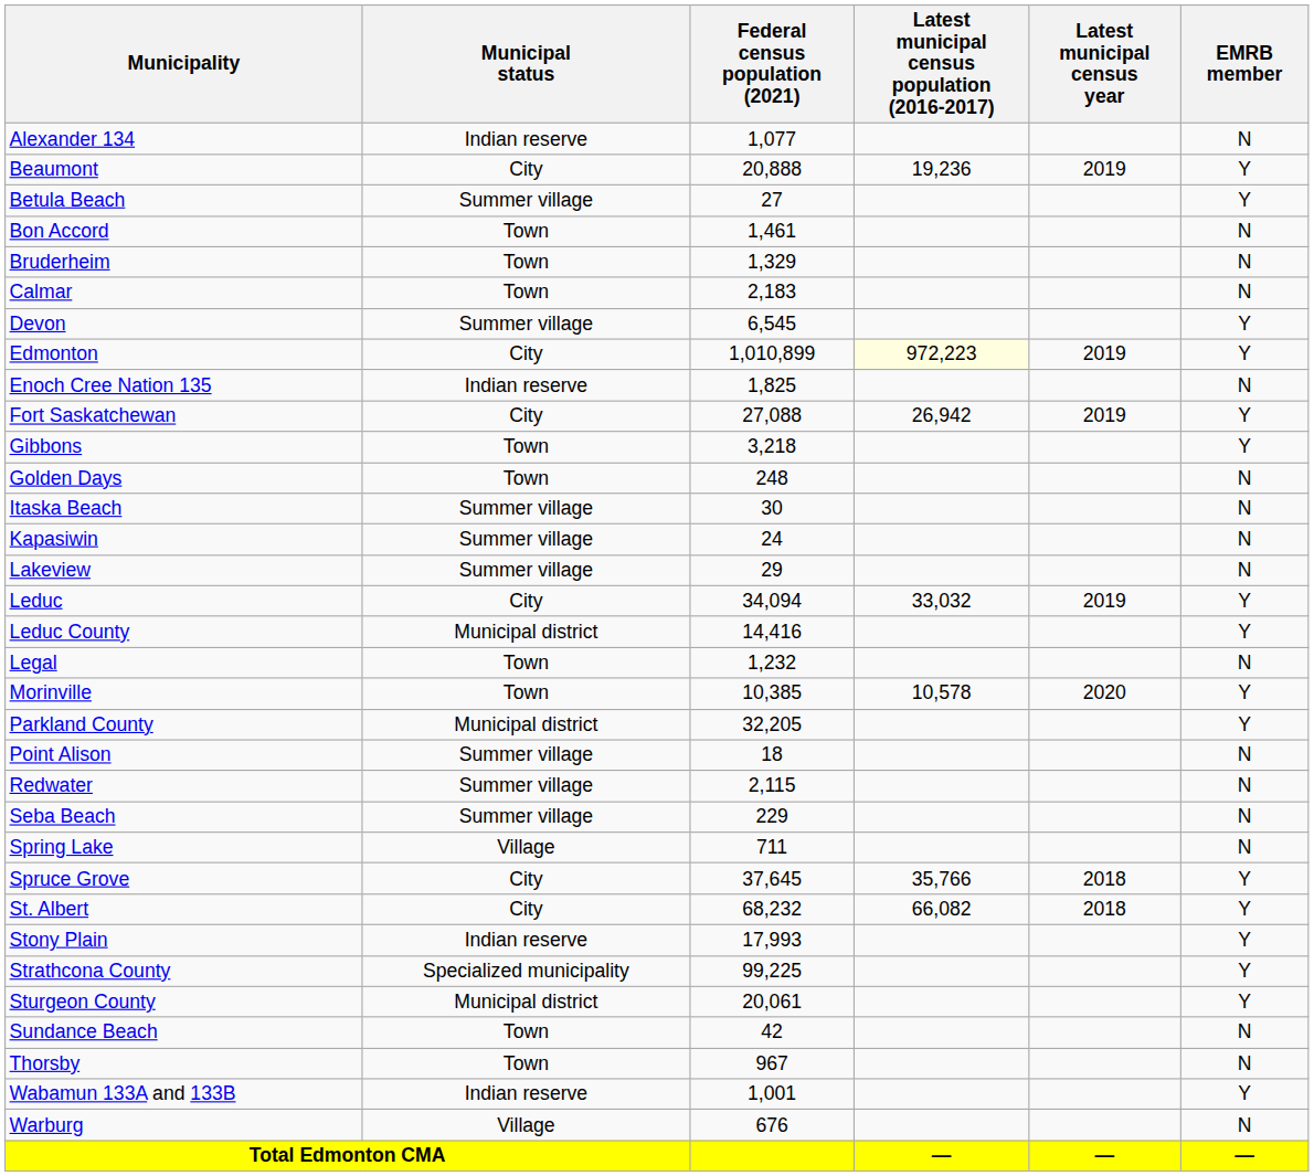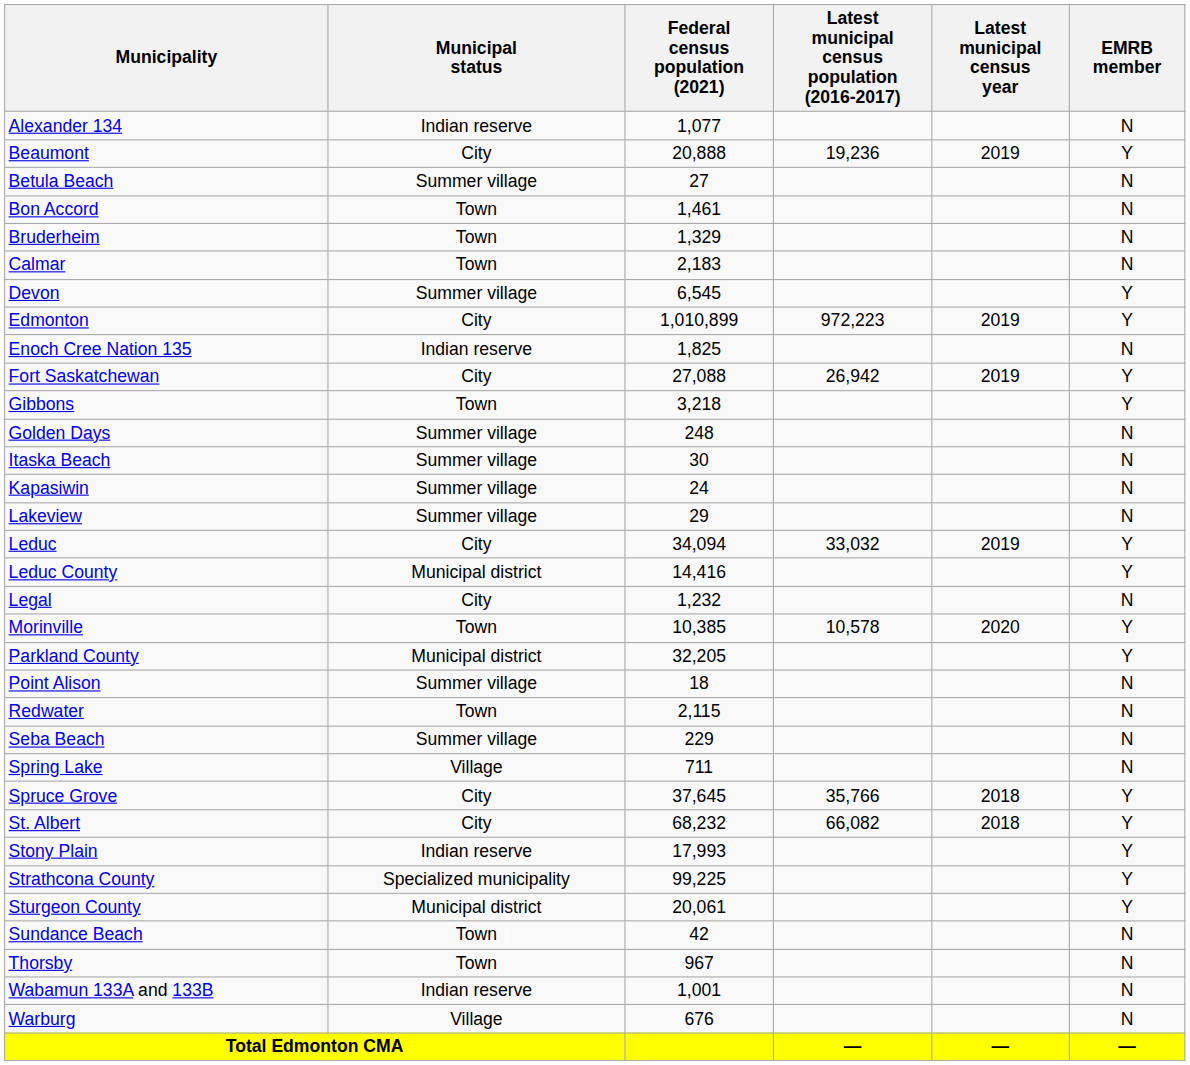Betula Beach | EMRB member: Y -> N
Edmonton | Latest municipal census population (2016-2017): lightyellow background -> no background
Golden Days | Municipal status: Town -> Summer village
Legal | Municipal status: Town -> City
Redwater | Municipal status: Summer village -> Town
Wabamun 133A and 133B | EMRB member: Y -> N
